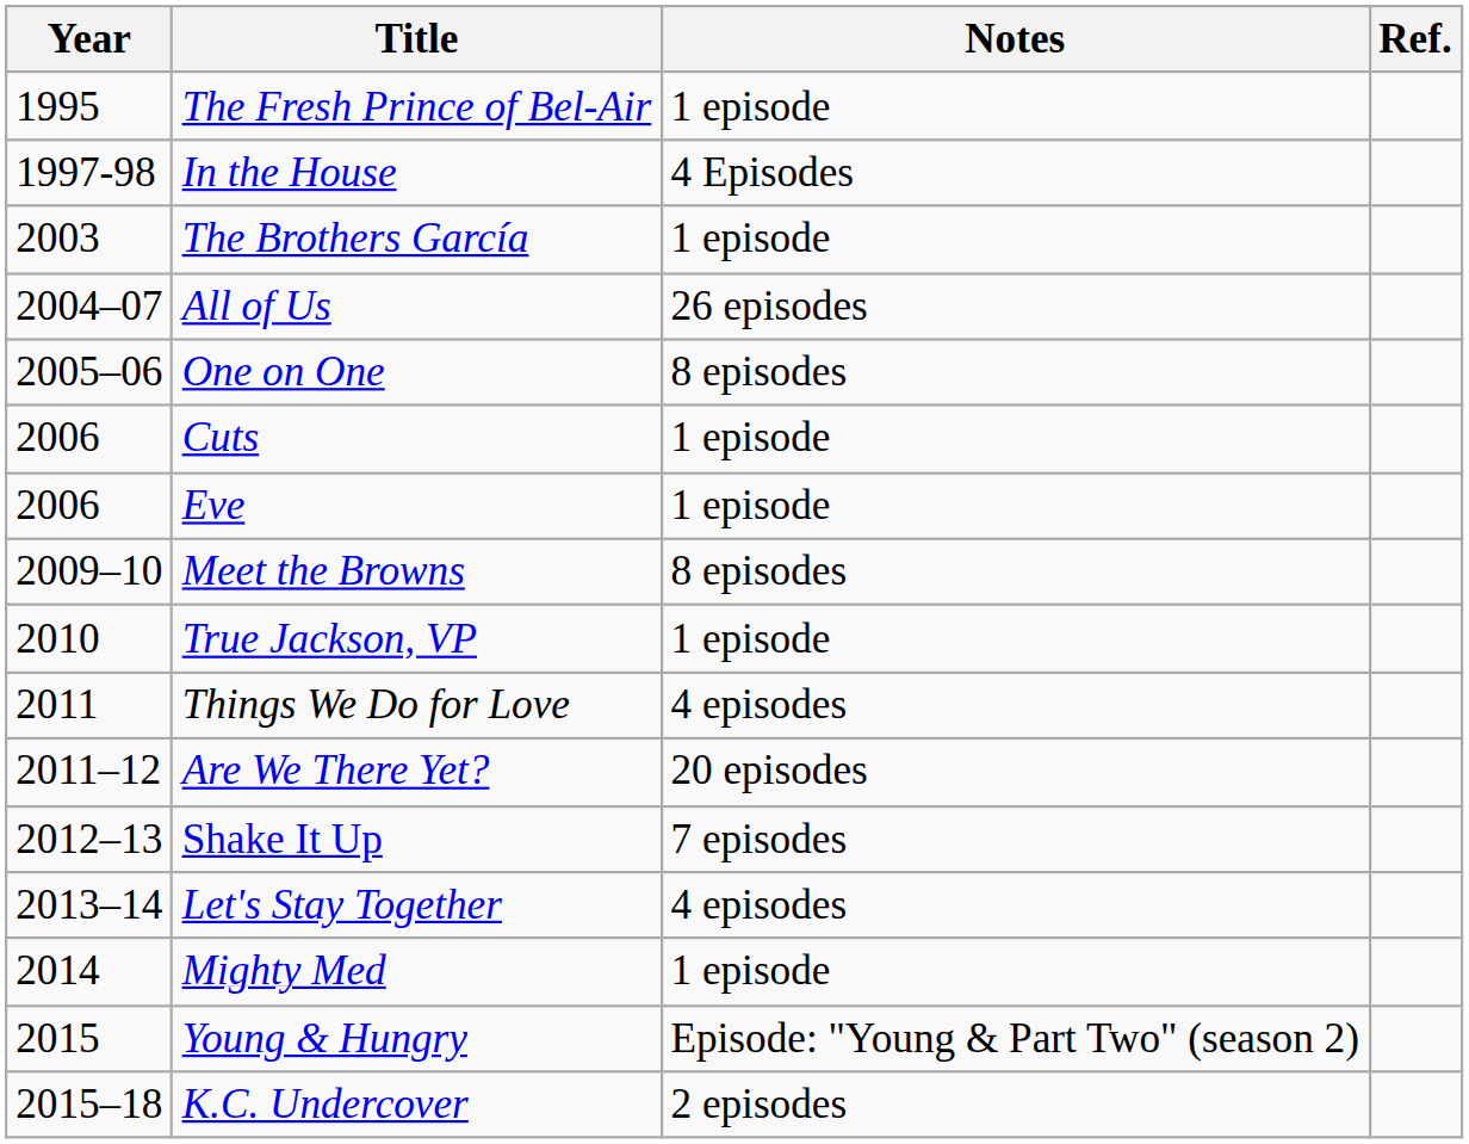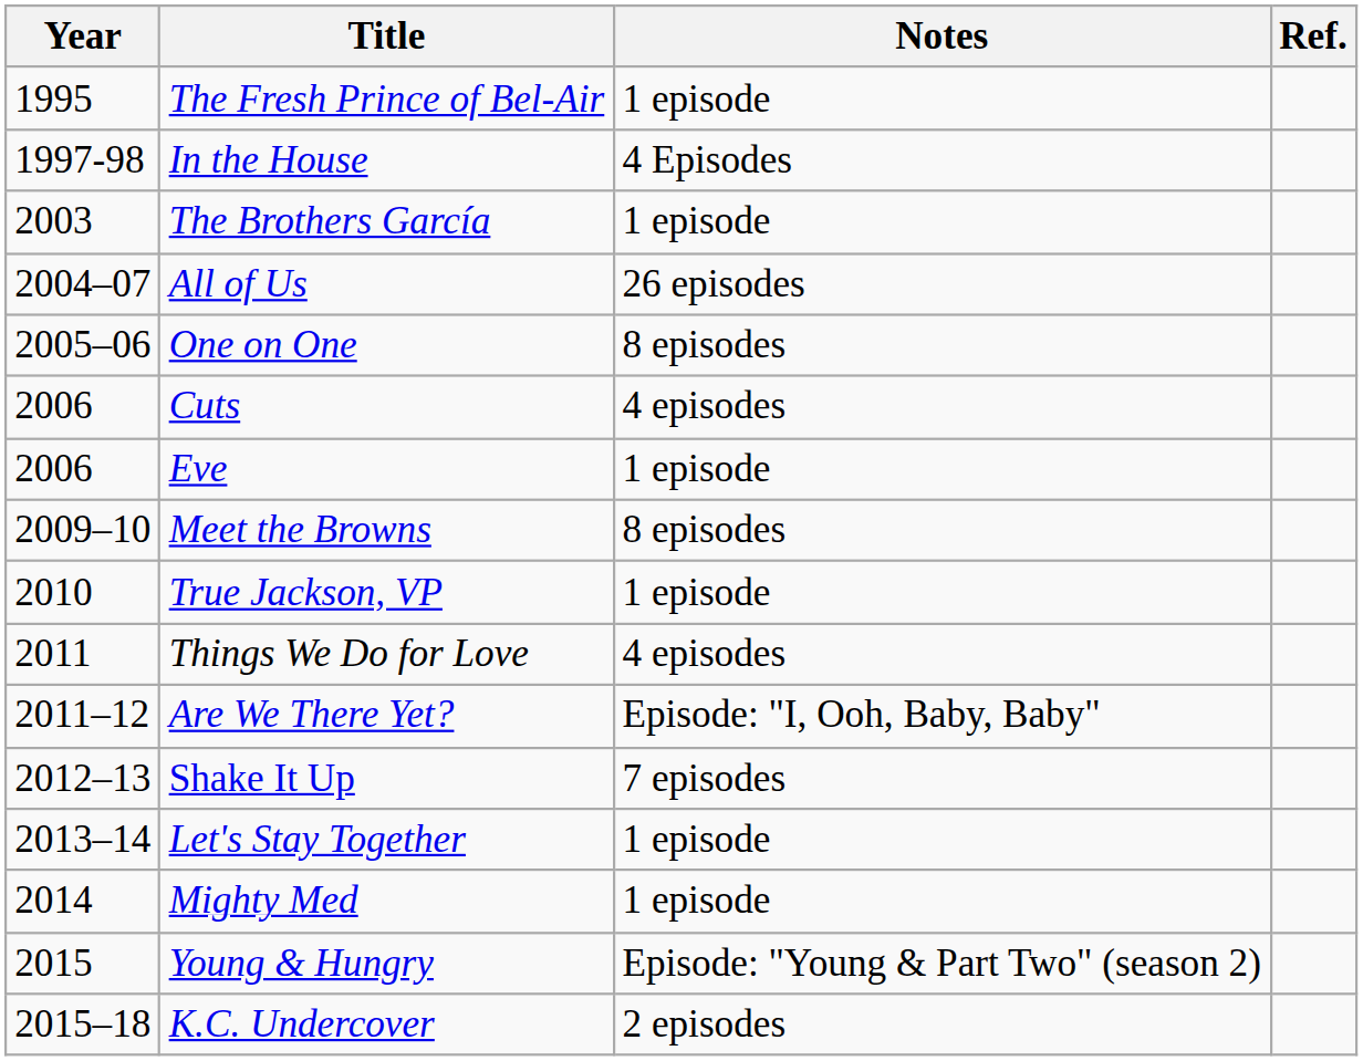Cuts | Notes: 1 episode -> 4 episodes
Are We There Yet? | Notes: 20 episodes -> Episode: "I, Ooh, Baby, Baby"
Let's Stay Together | Notes: 4 episodes -> 1 episode
